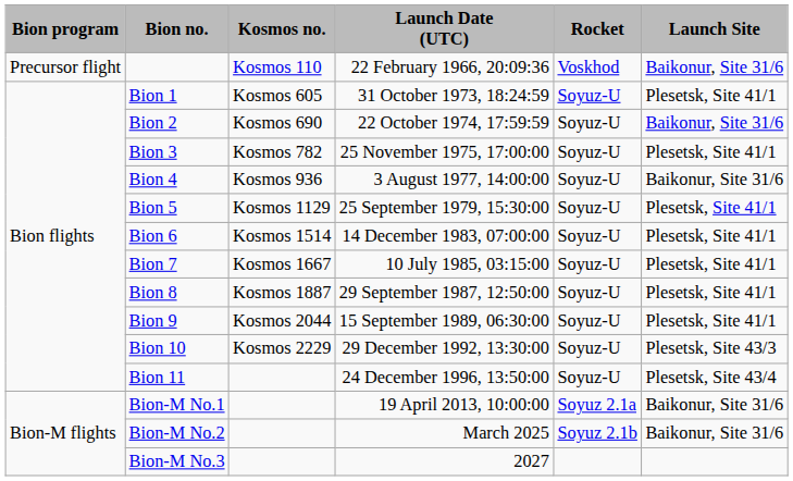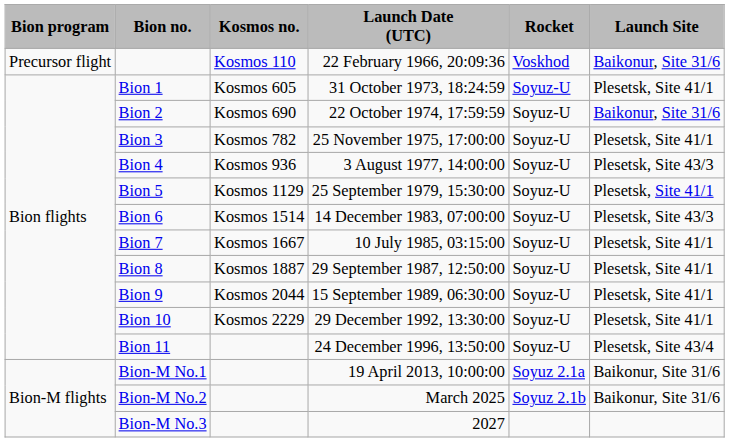Bion 4 | Launch Site: Baikonur, Site 31/6 -> Plesetsk, Site 43/3
Bion 6 | Launch Site: Plesetsk, Site 41/1 -> Plesetsk, Site 43/3
Bion 10 | Launch Site: Plesetsk, Site 43/3 -> Plesetsk, Site 41/1
